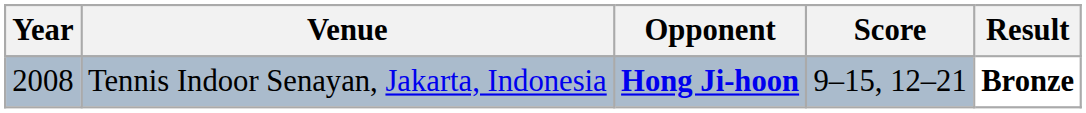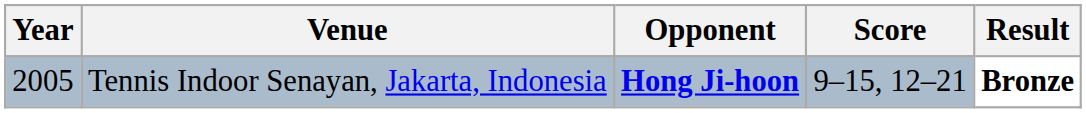Tennis Indoor Senayan, Jakarta, Indonesia | Year: 2008 -> 2005
